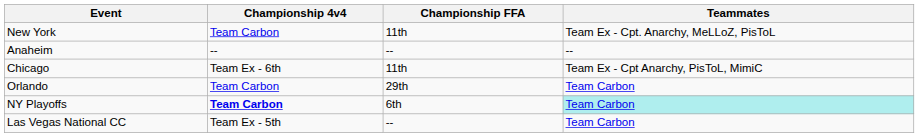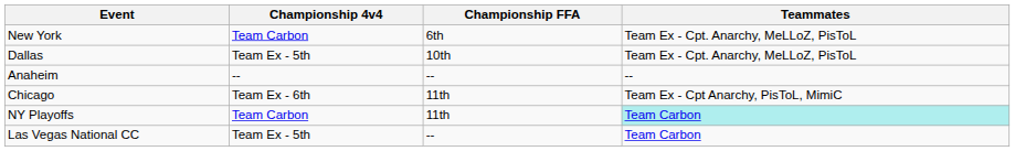New York | Championship FFA: 11th -> 6th
+ row: Dallas | Team Ex - 5th | 10th | Team Ex - Cpt. Anarchy, MeLLoZ, PisToL
- row: Orlando | Team Carbon | 29th | Team Carbon
NY Playoffs | Championship 4v4: bold -> normal
NY Playoffs | Championship FFA: 6th -> 11th
